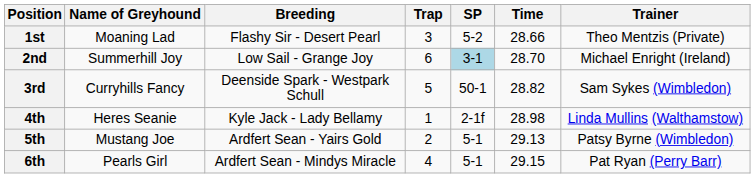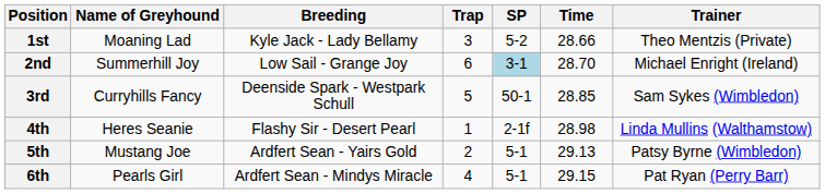1st | Breeding: Flashy Sir - Desert Pearl -> Kyle Jack - Lady Bellamy
3rd | Time: 28.82 -> 28.85
4th | Breeding: Kyle Jack - Lady Bellamy -> Flashy Sir - Desert Pearl
